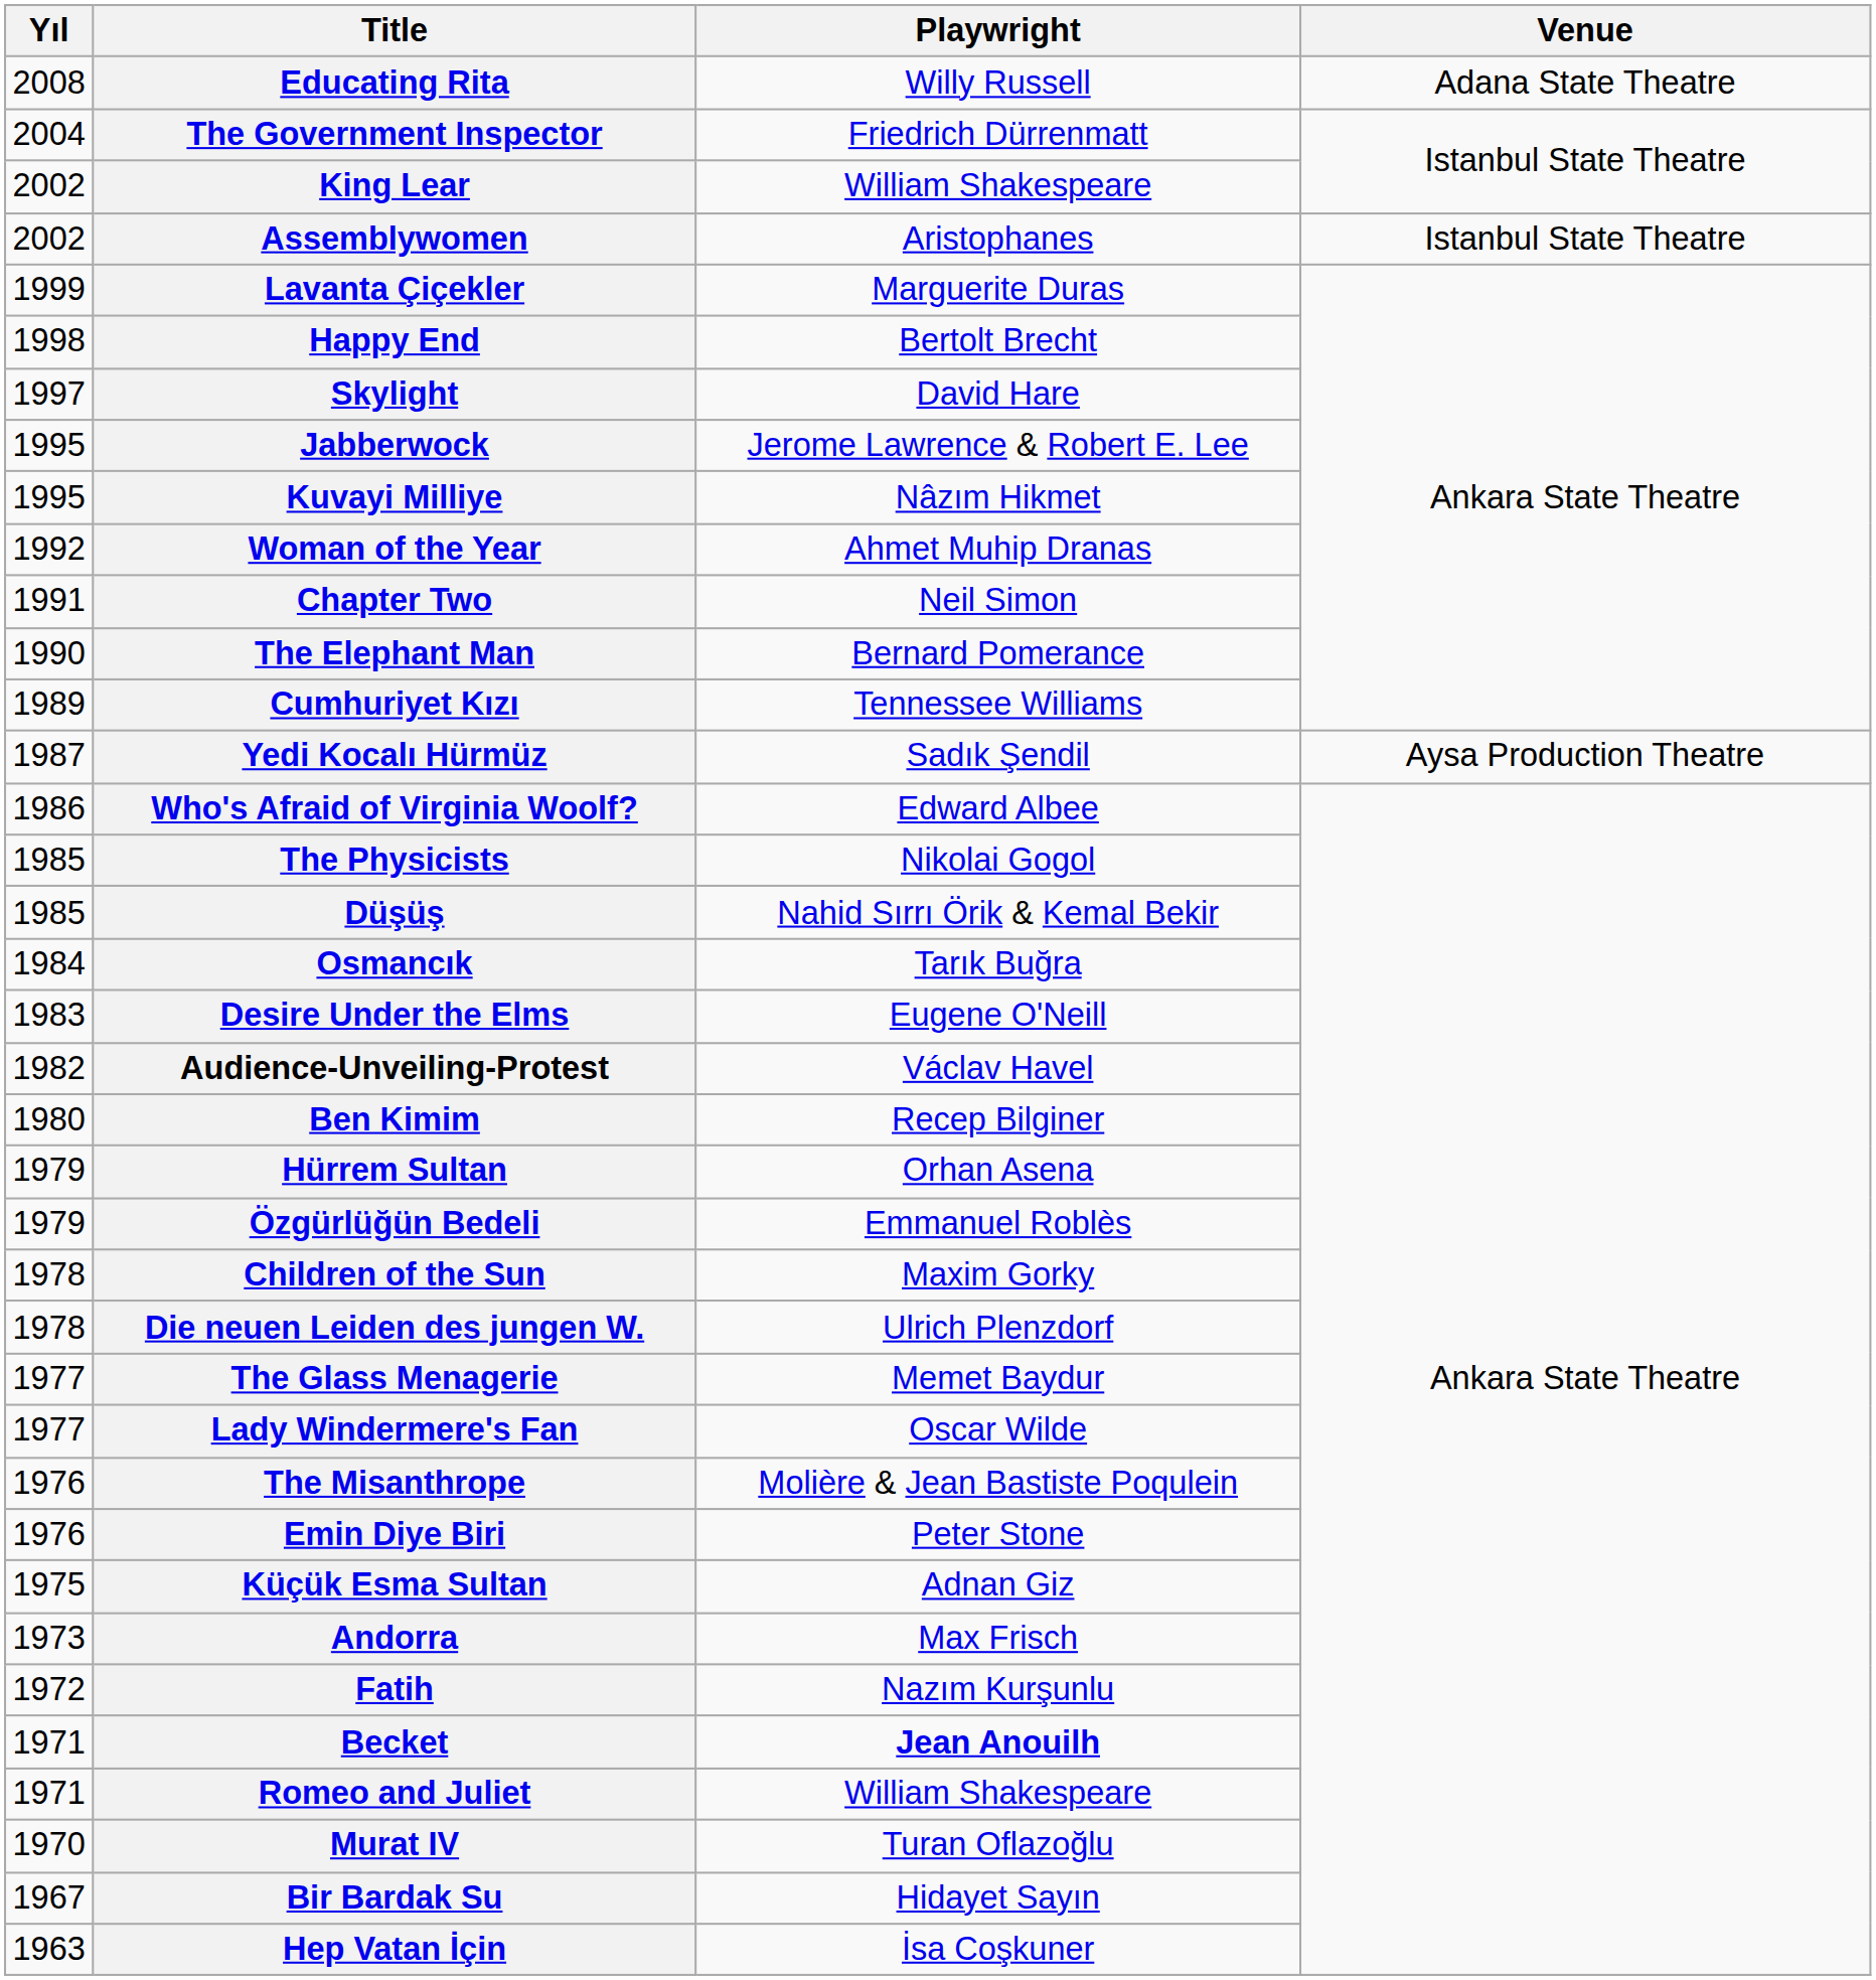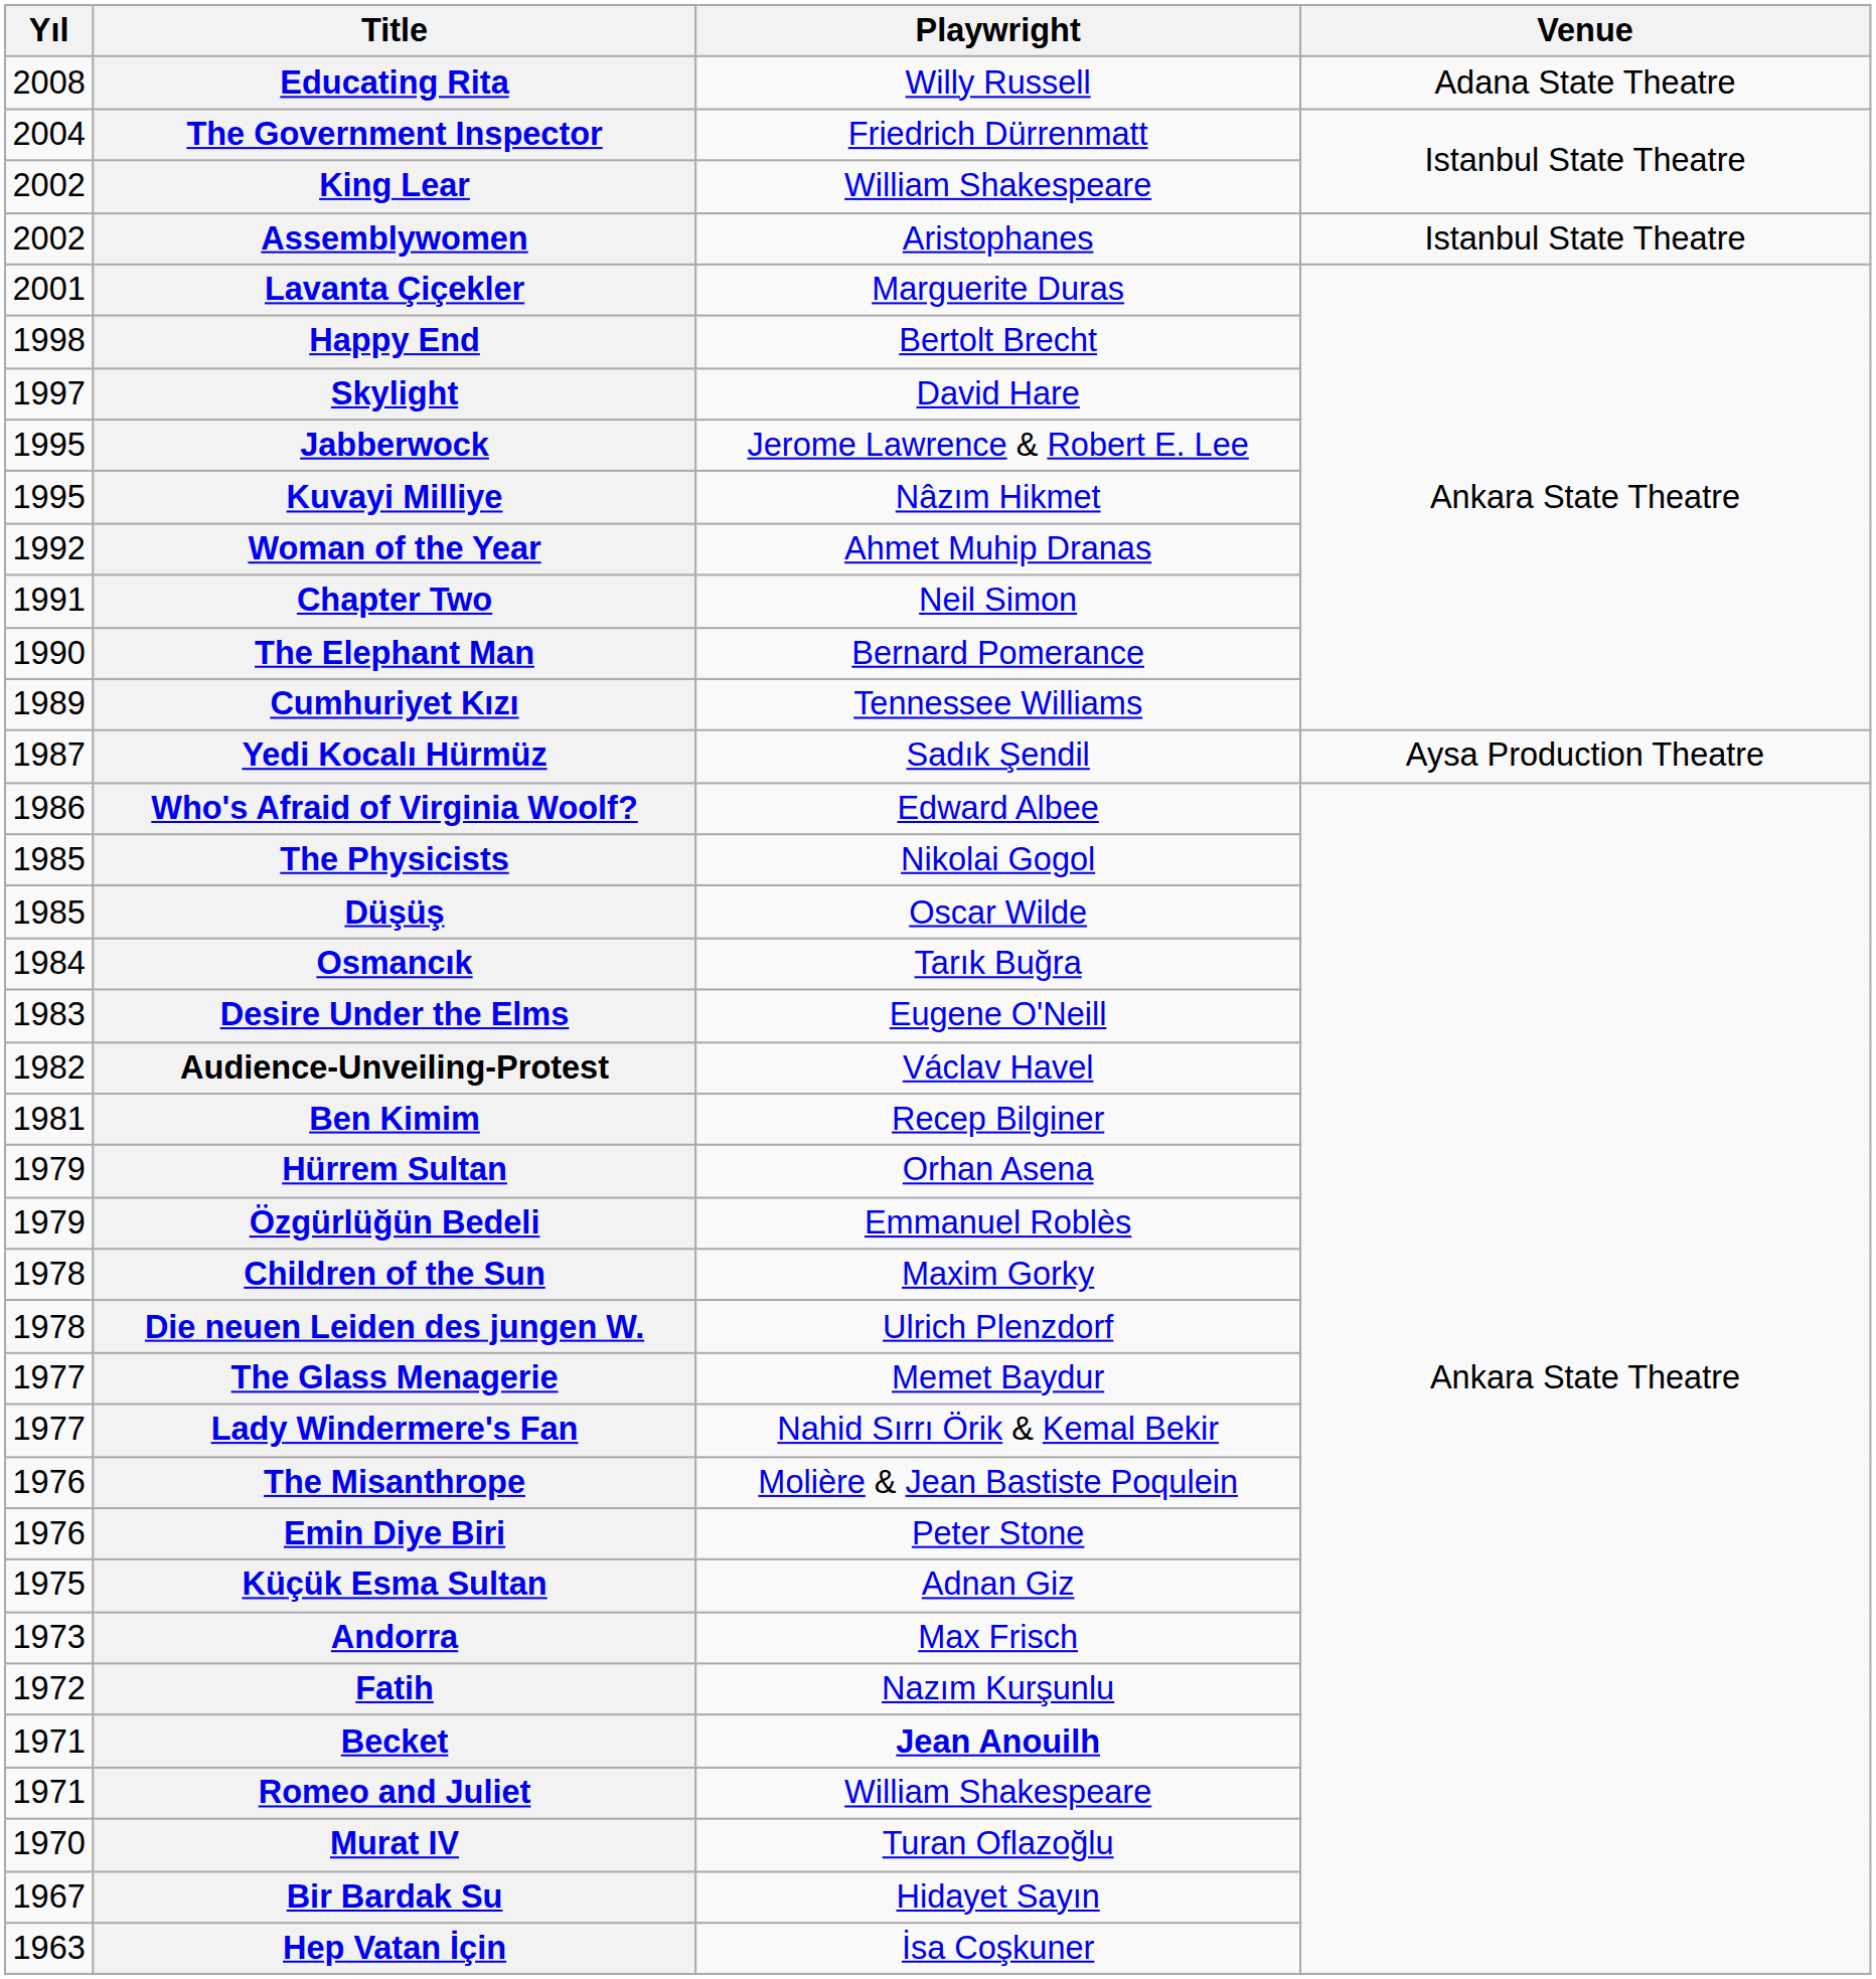Lavanta Çiçekler | Yıl: 1999 -> 2001
Düşüş | Playwright: Nahid Sırrı Örik & Kemal Bekir -> Oscar Wilde
Ben Kimim | Yıl: 1980 -> 1981
Lady Windermere's Fan | Playwright: Oscar Wilde -> Nahid Sırrı Örik & Kemal Bekir
